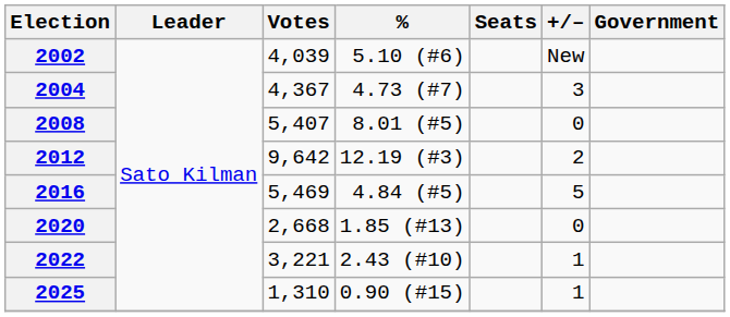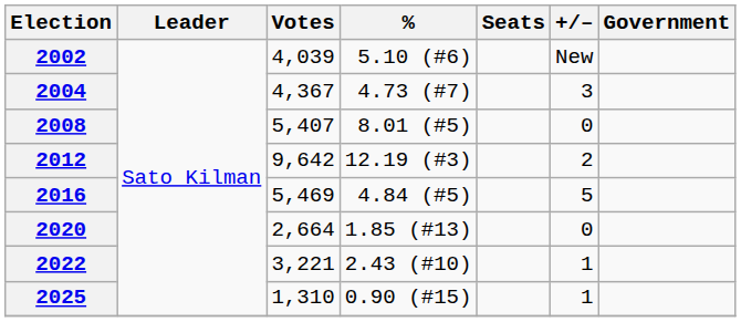2020 | Votes: 2,668 -> 2,664
